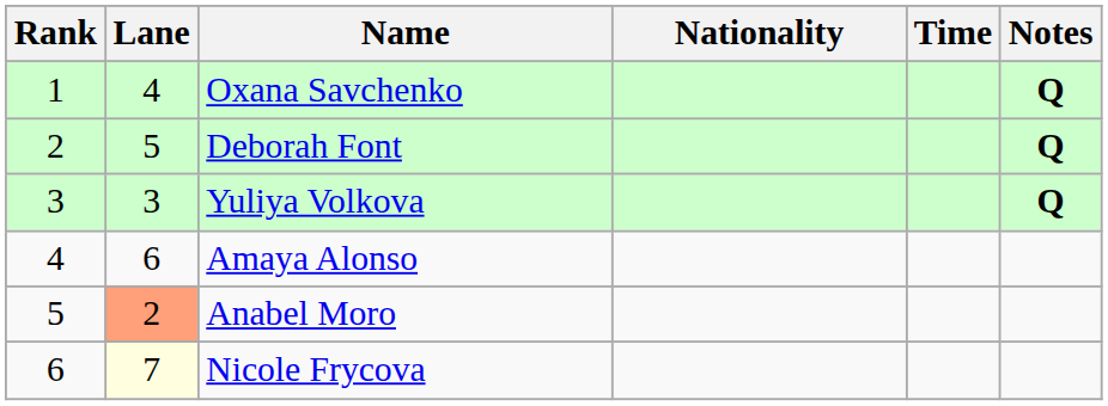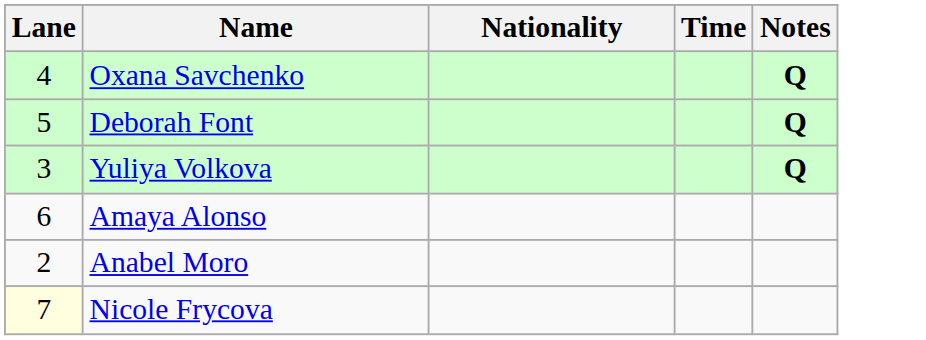- column: Rank | 1 | 2 | 3 | 4 | 5 | 6
Anabel Moro | Lane: lightsalmon background -> no background
